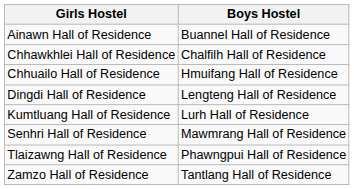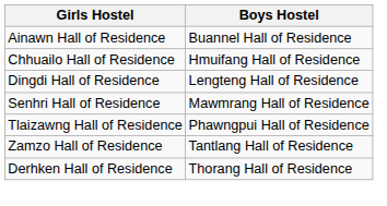- row: Chhawkhlei Hall of Residence | Chalfilh Hall of Residence
- row: Kumtluang Hall of Residence | Lurh Hall of Residence
+ row: Derhken Hall of Residence | Thorang Hall of Residence
